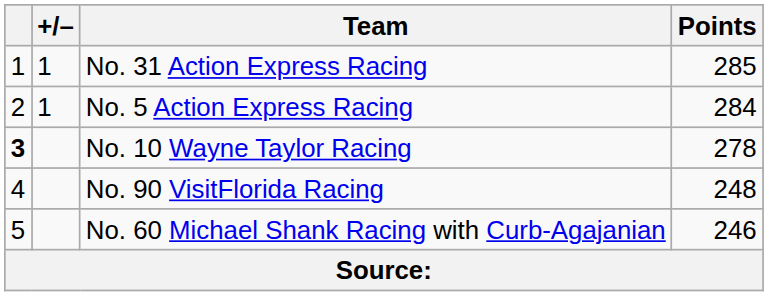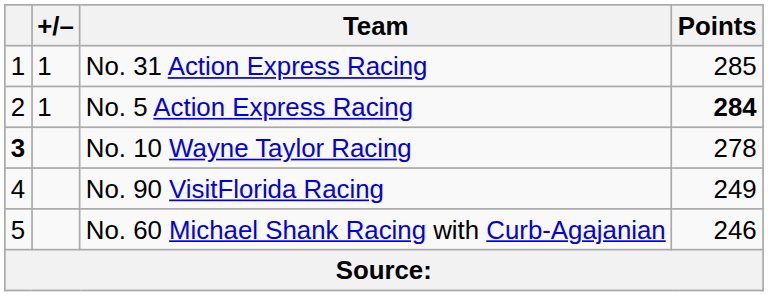No. 5 Action Express Racing | Points: normal -> bold
No. 90 VisitFlorida Racing | Points: 248 -> 249
